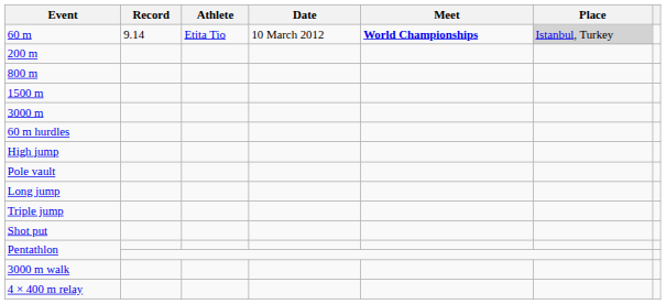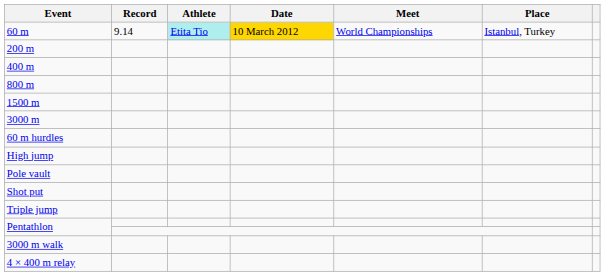60 m | Athlete: no background -> paleturquoise background
60 m | Date: no background -> gold background
60 m | Meet: bold -> normal
60 m | Place: lightgrey background -> no background
+ row: 400 m
- row: Long jump
rows swapped: Triple jump <-> Shot put
